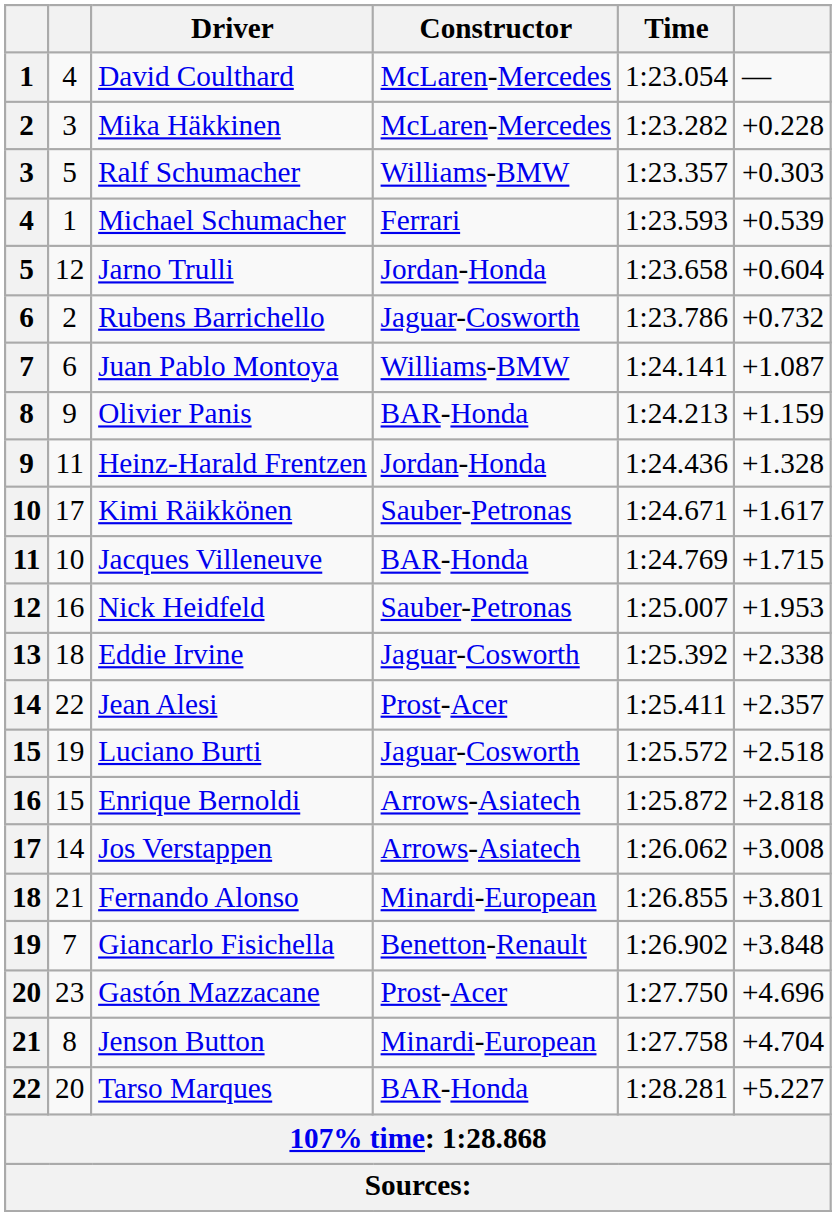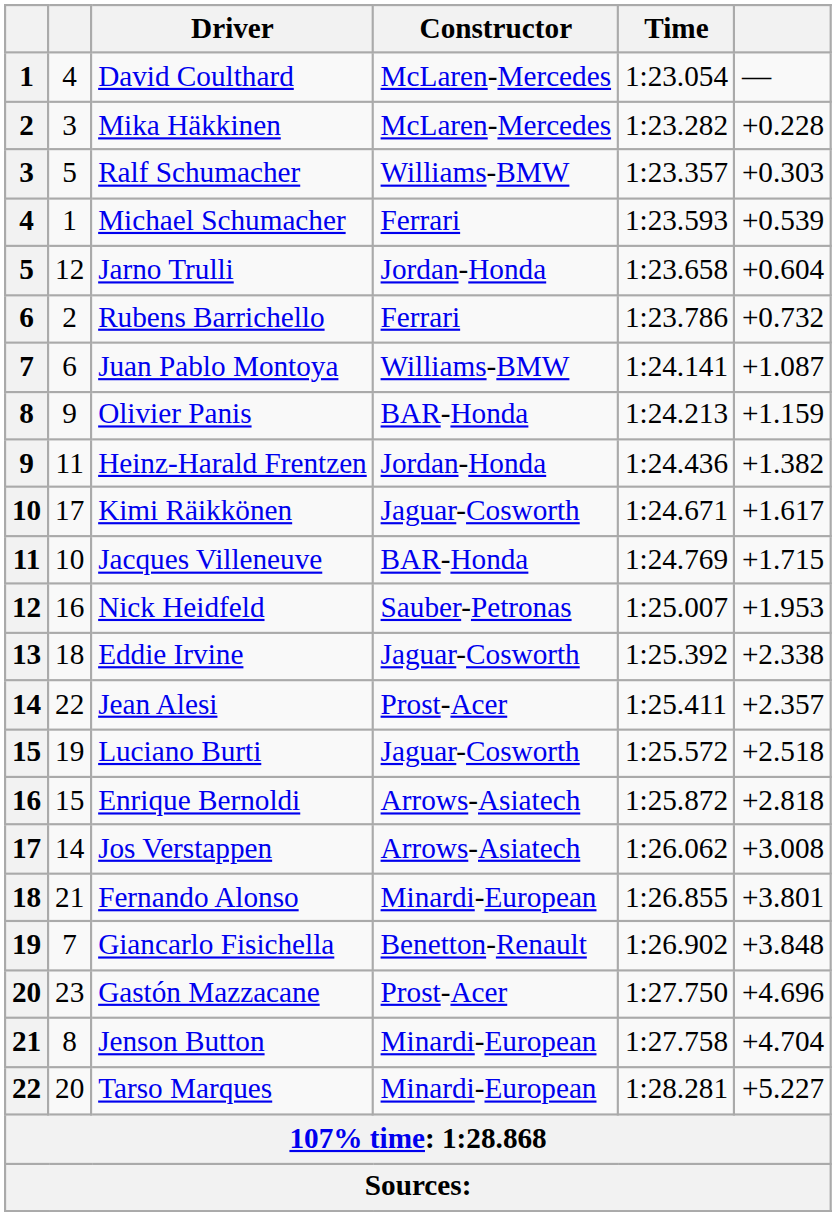Rubens Barrichello | Constructor: Jaguar-Cosworth -> Ferrari
Heinz-Harald Frentzen | column 6: +1.328 -> +1.382
Kimi Räikkönen | Constructor: Sauber-Petronas -> Jaguar-Cosworth
Tarso Marques | Constructor: BAR-Honda -> Minardi-European
